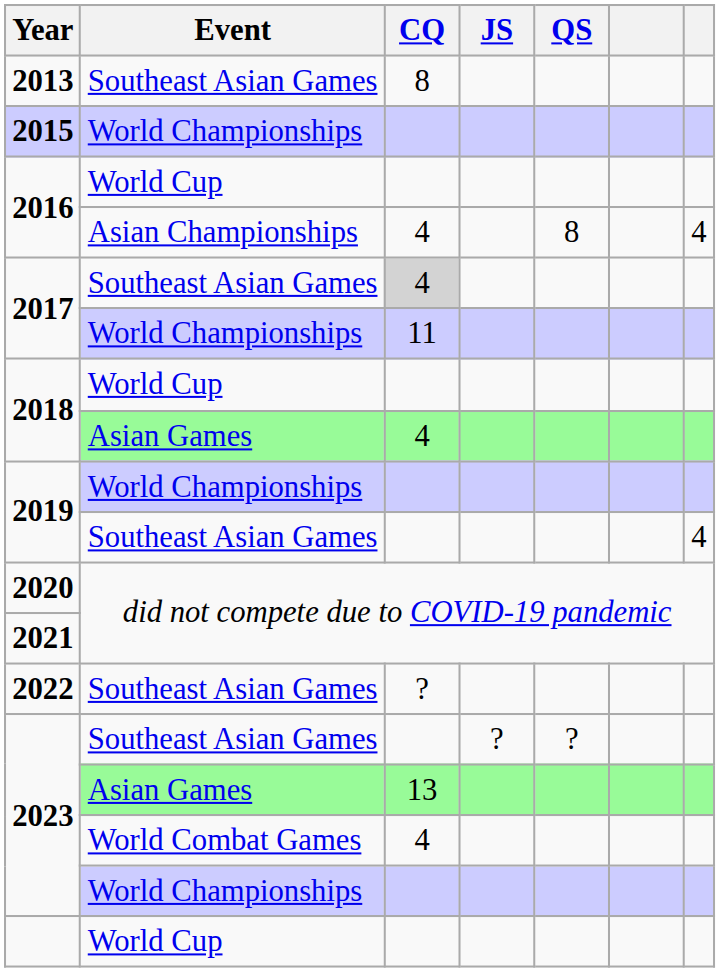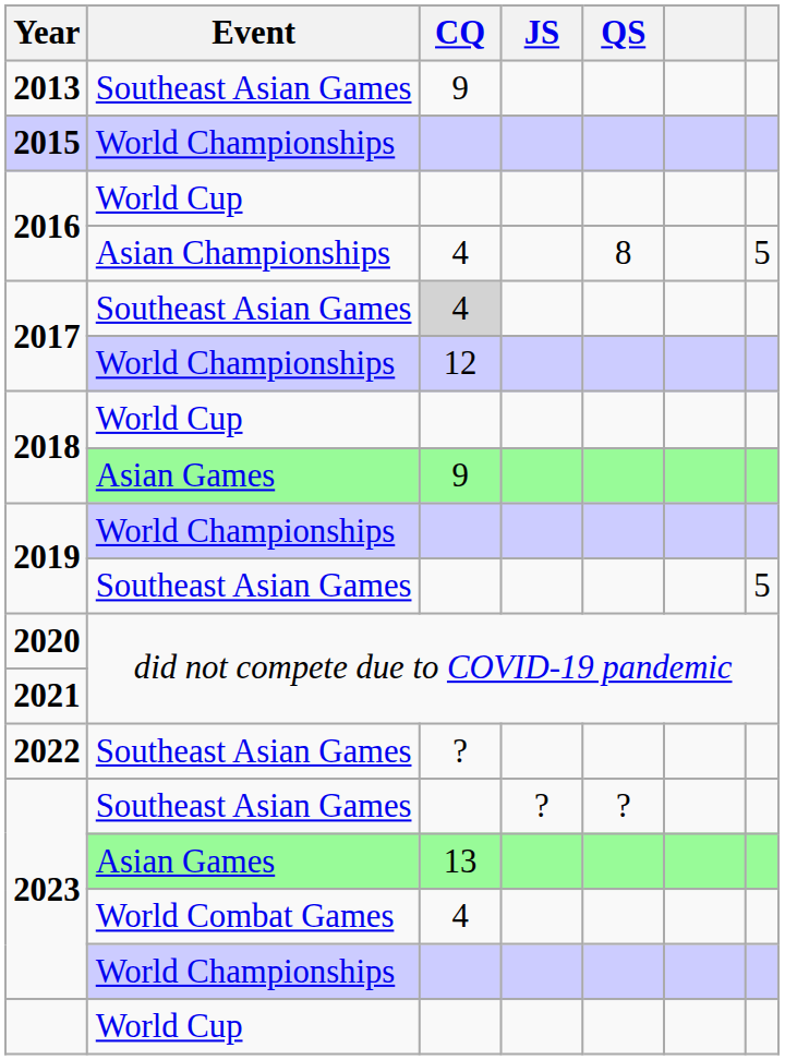2013 | CQ: 8 -> 9
2016 / Asian Championships | column 7: 4 -> 5
2017 / World Championships | CQ: 11 -> 12
2018 / Asian Games | CQ: 4 -> 9
2019 / Southeast Asian Games | column 7: 4 -> 5
